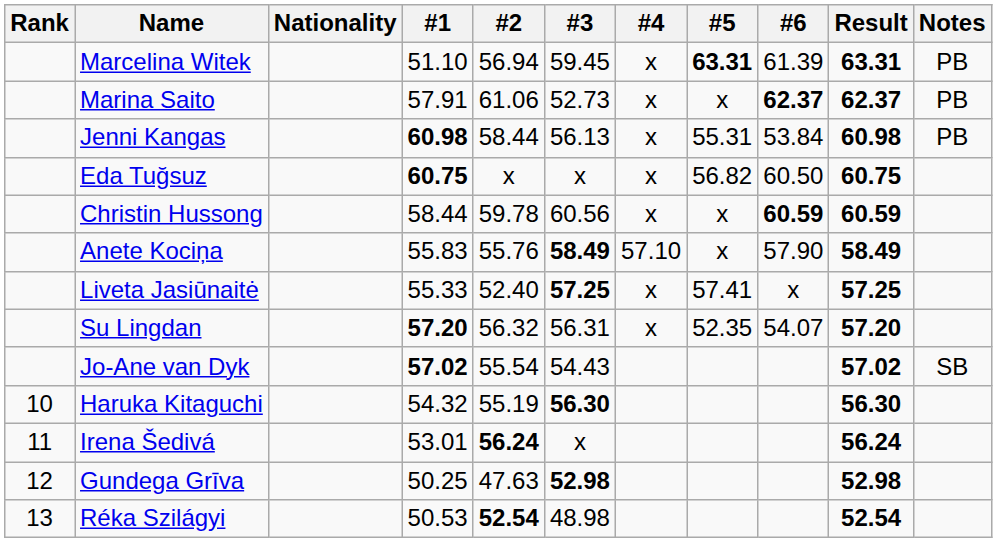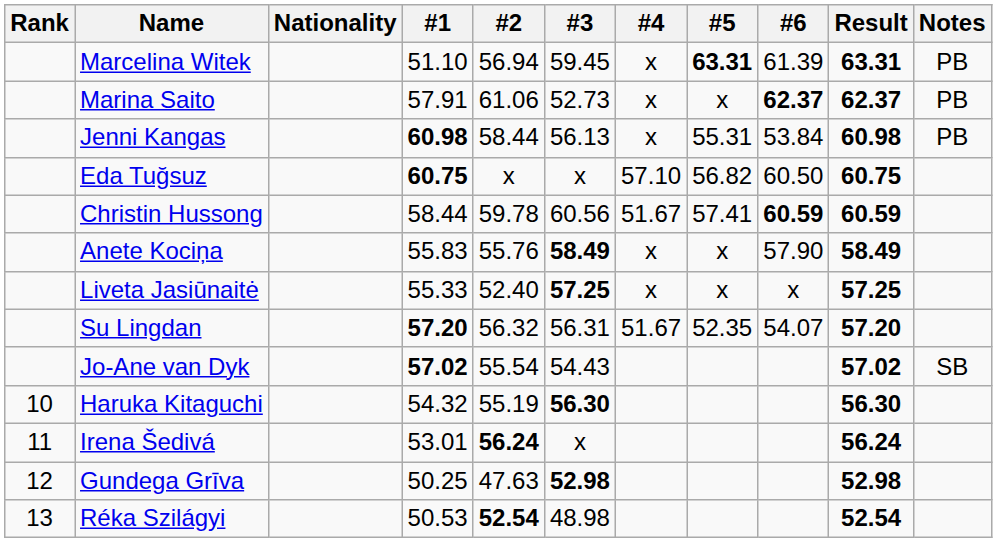Eda Tuğsuz | #4: x -> 57.10
Christin Hussong | #4: x -> 51.67
Christin Hussong | #5: x -> 57.41
Anete Kociņa | #4: 57.10 -> x
Liveta Jasiūnaitė | #5: 57.41 -> x
Su Lingdan | #4: x -> 51.67
